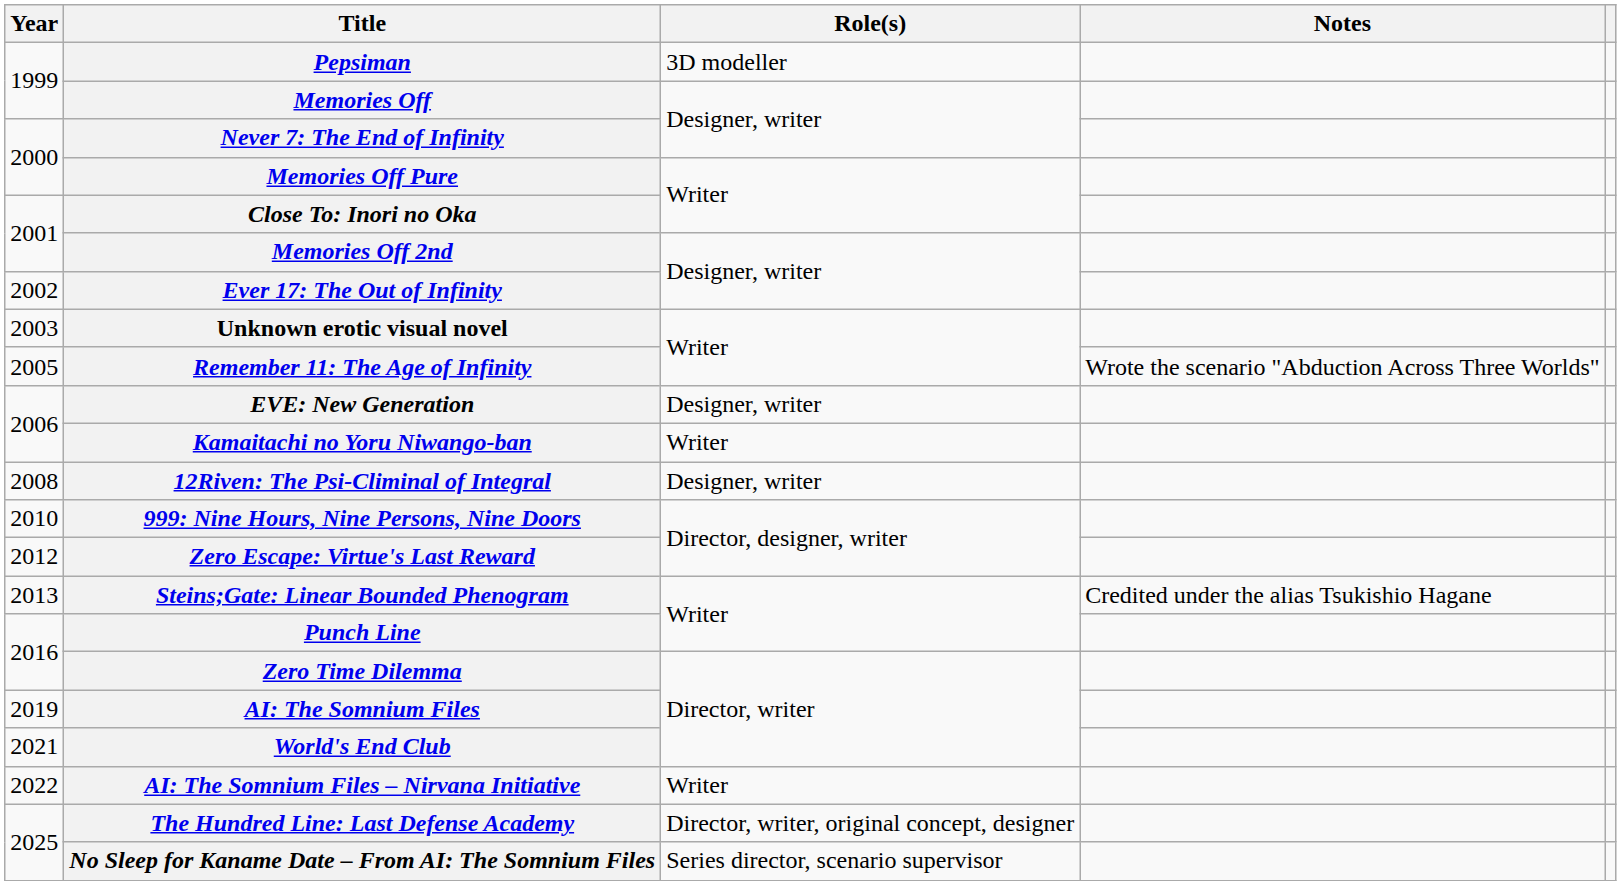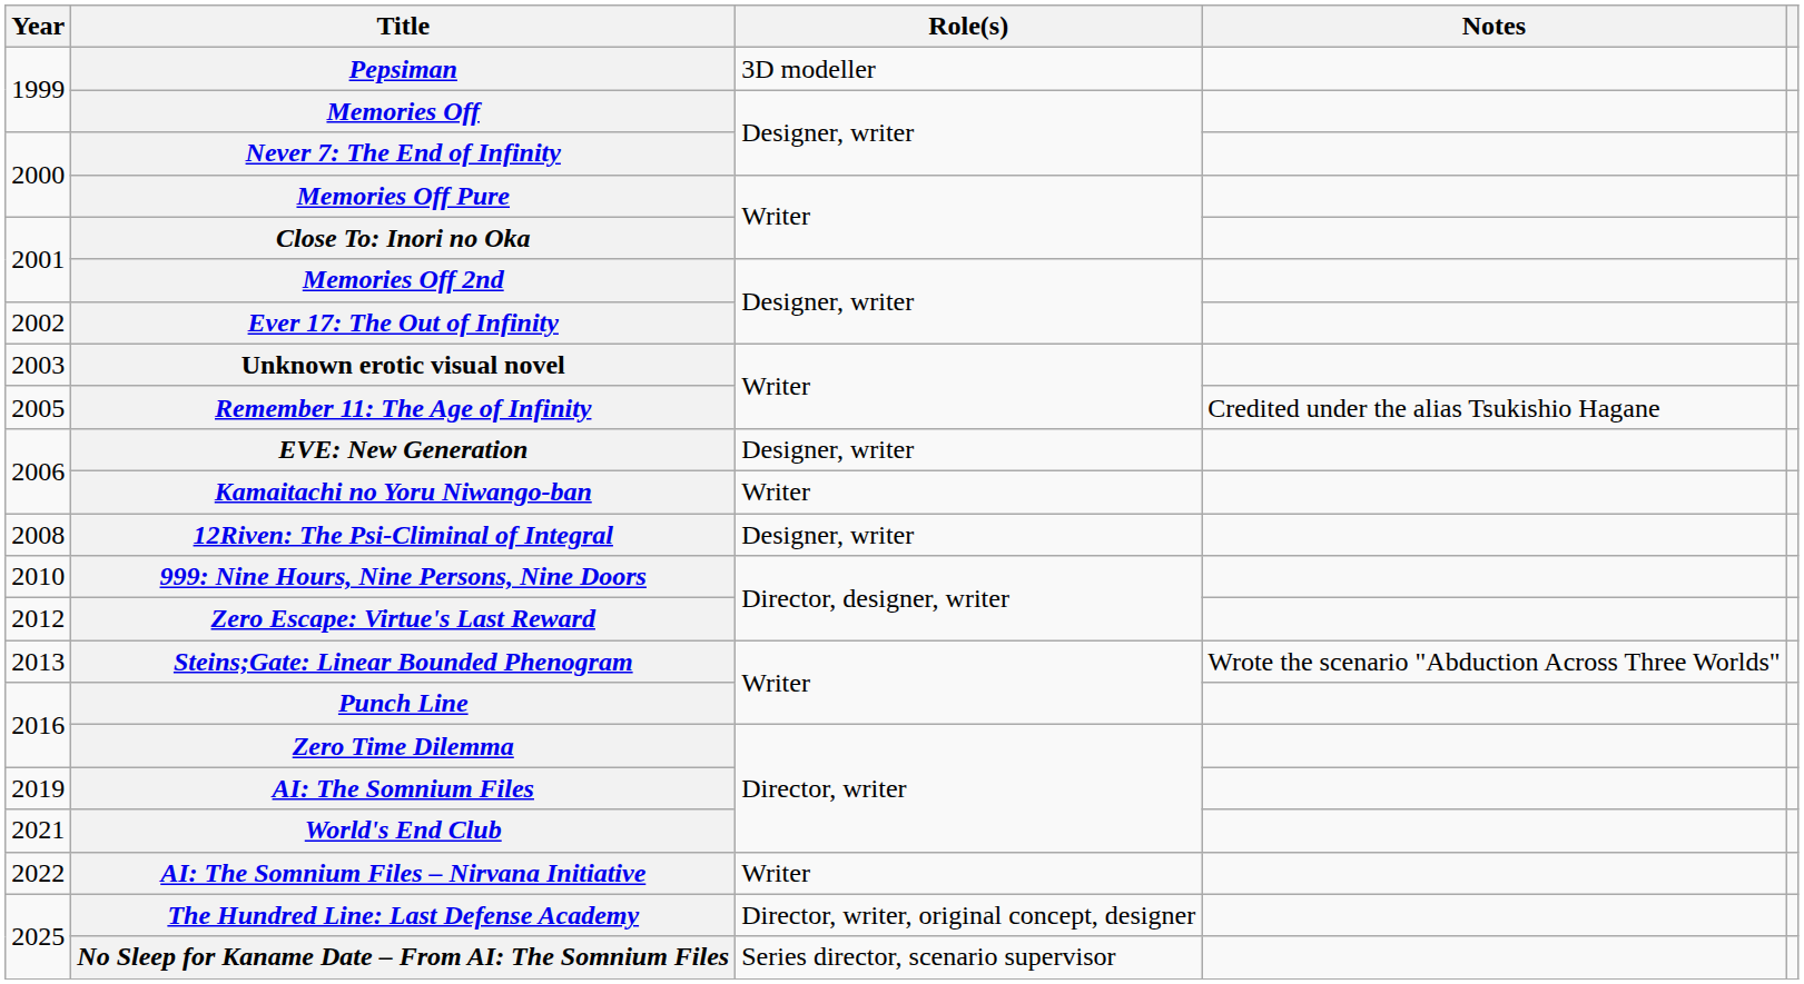Remember 11: The Age of Infinity | Notes: Wrote the scenario "Abduction Across Three Worlds" -> Credited under the alias Tsukishio Hagane
Steins;Gate: Linear Bounded Phenogram | Notes: Credited under the alias Tsukishio Hagane -> Wrote the scenario "Abduction Across Three Worlds"
